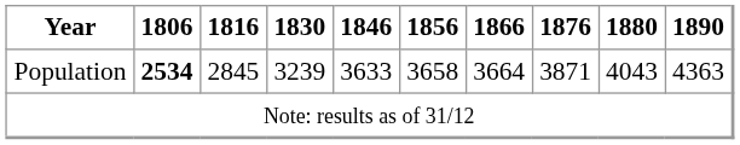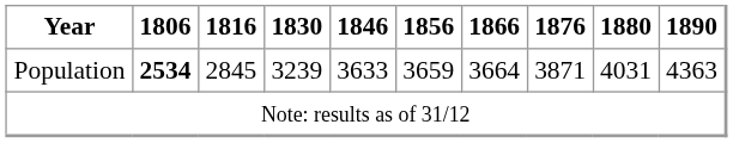Population | 1856: 3658 -> 3659
Population | 1880: 4043 -> 4031
